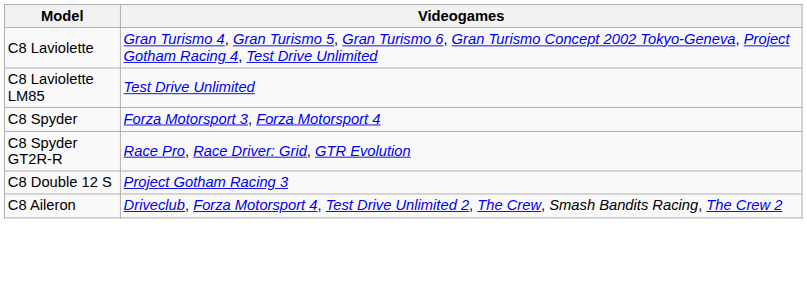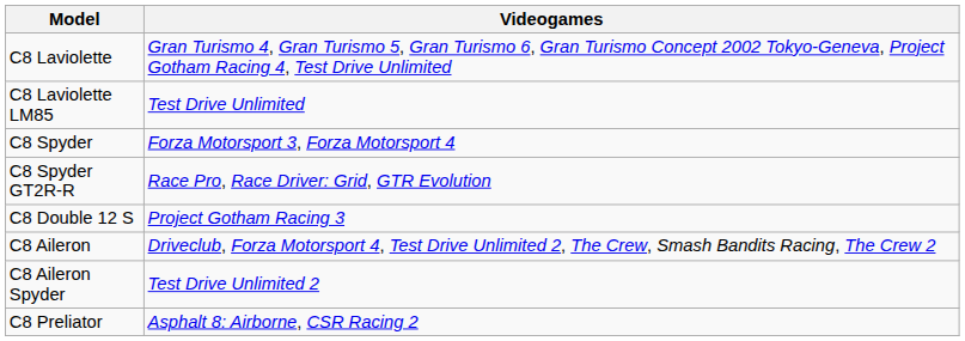+ row: C8 Aileron Spyder | Test Drive Unlimited 2
+ row: C8 Preliator | Asphalt 8: Airborne, CSR Racing 2
